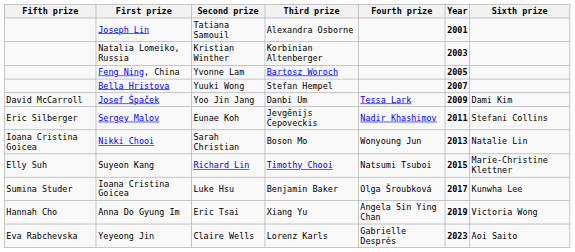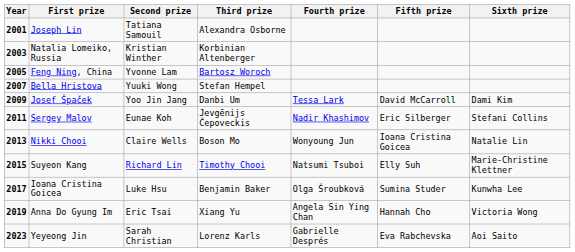columns swapped: Year <-> Fifth prize
Nikki Chooi | Second prize: Sarah Christian -> Claire Wells
Yeyeong Jin | Second prize: Claire Wells -> Sarah Christian
